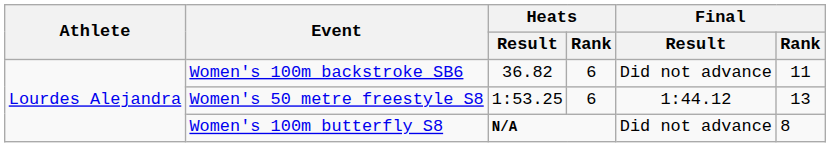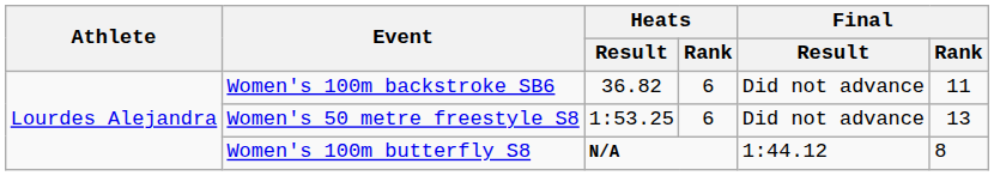Women's 50 metre freestyle S8 | Final / Result: 1:44.12 -> Did not advance
Women's 100m butterfly S8 | Final / Result: Did not advance -> 1:44.12
